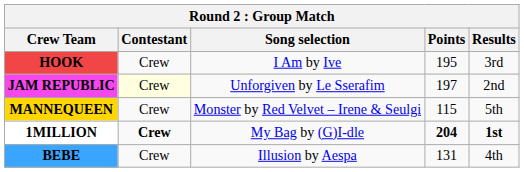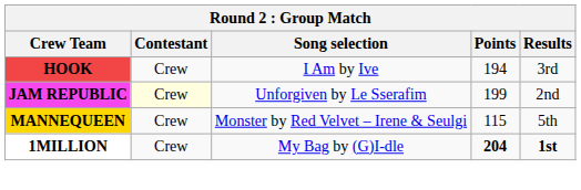HOOK | Points: 195 -> 194
JAM REPUBLIC | Points: 197 -> 199
1MILLION | Contestant: bold -> normal
- row: BEBE | Crew | Illusion by Aespa | 131 | 4th
